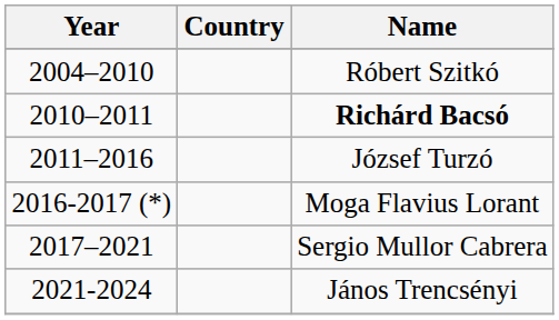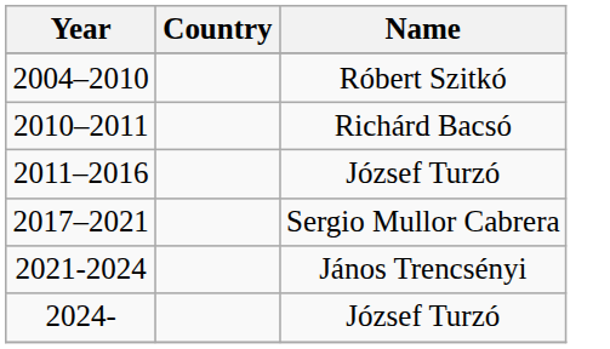2010–2011 | Name: bold -> normal
- row: 2016-2017 (*) | Moga Flavius Lorant
+ row: 2024- | József Turzó
